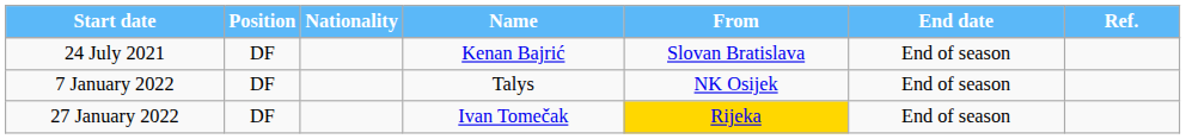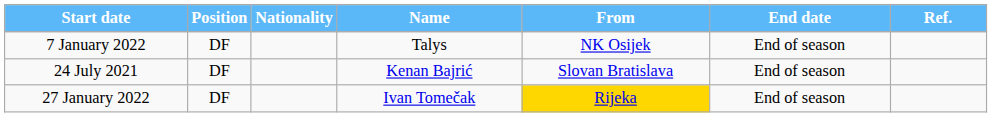rows swapped: 24 July 2021 <-> 7 January 2022
